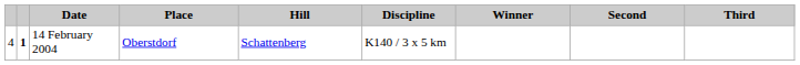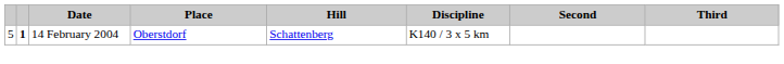- column: Winner
14 February 2004 | column 1: 4 -> 5
